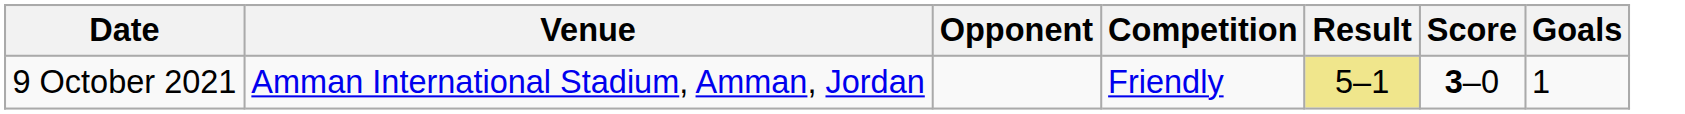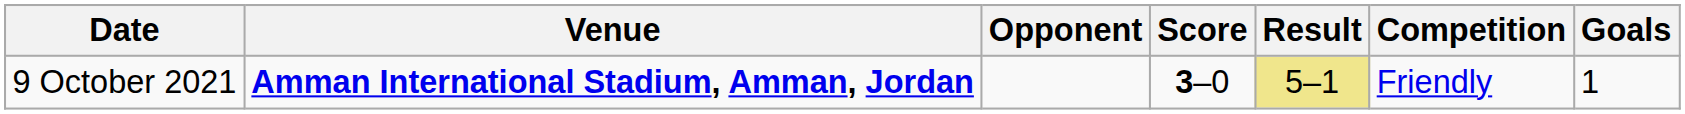columns swapped: Score <-> Competition
9 October 2021 | Venue: normal -> bold
